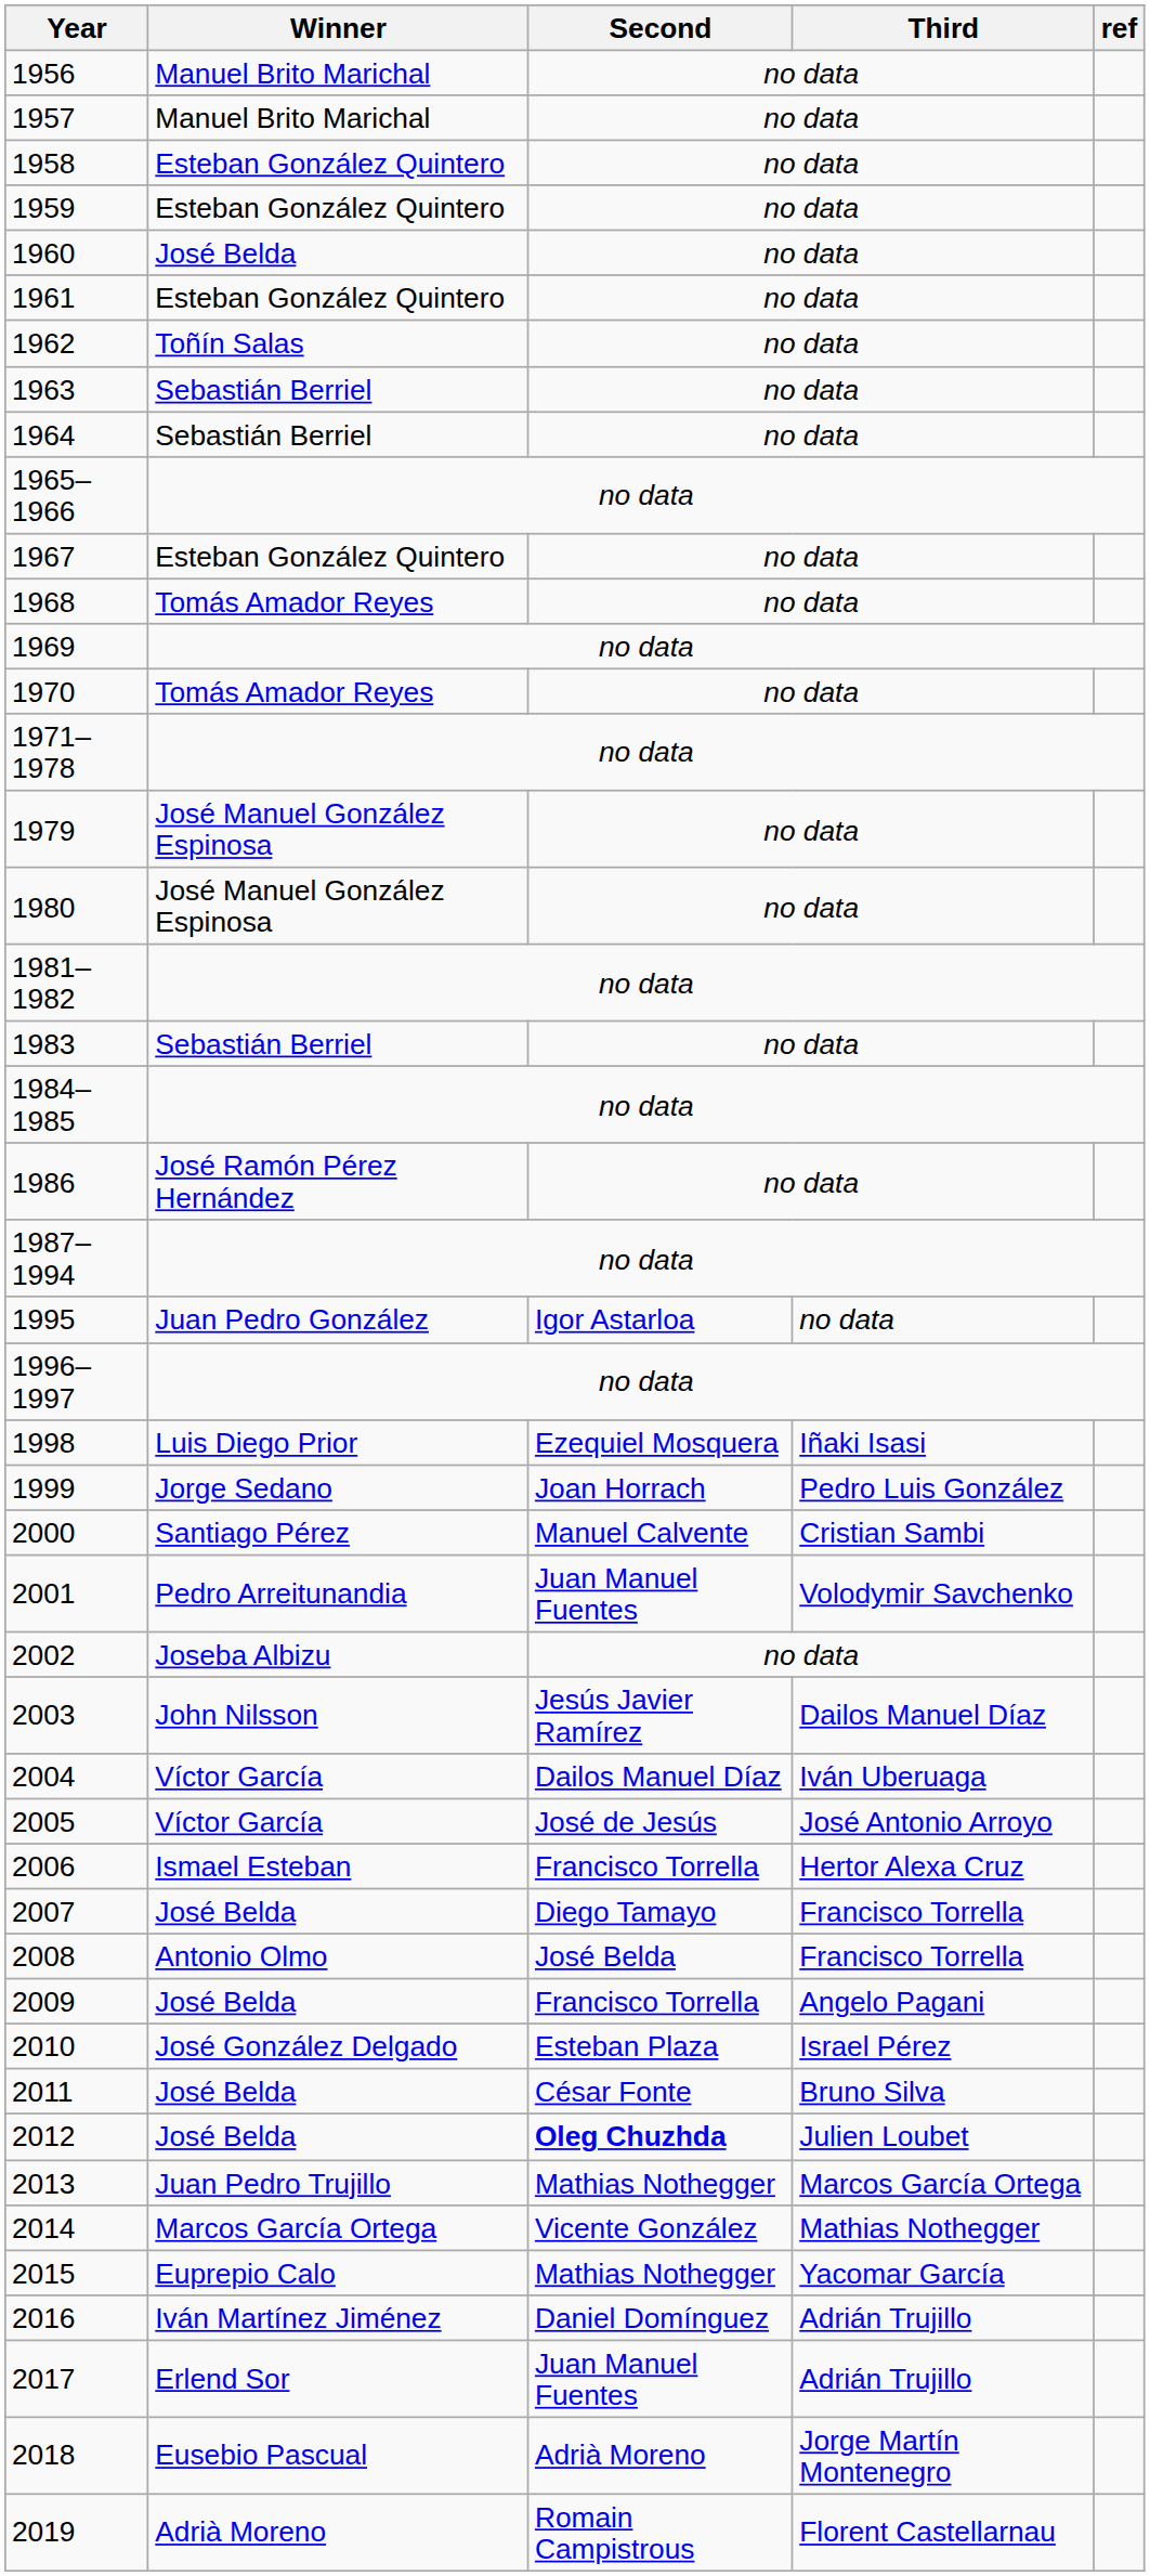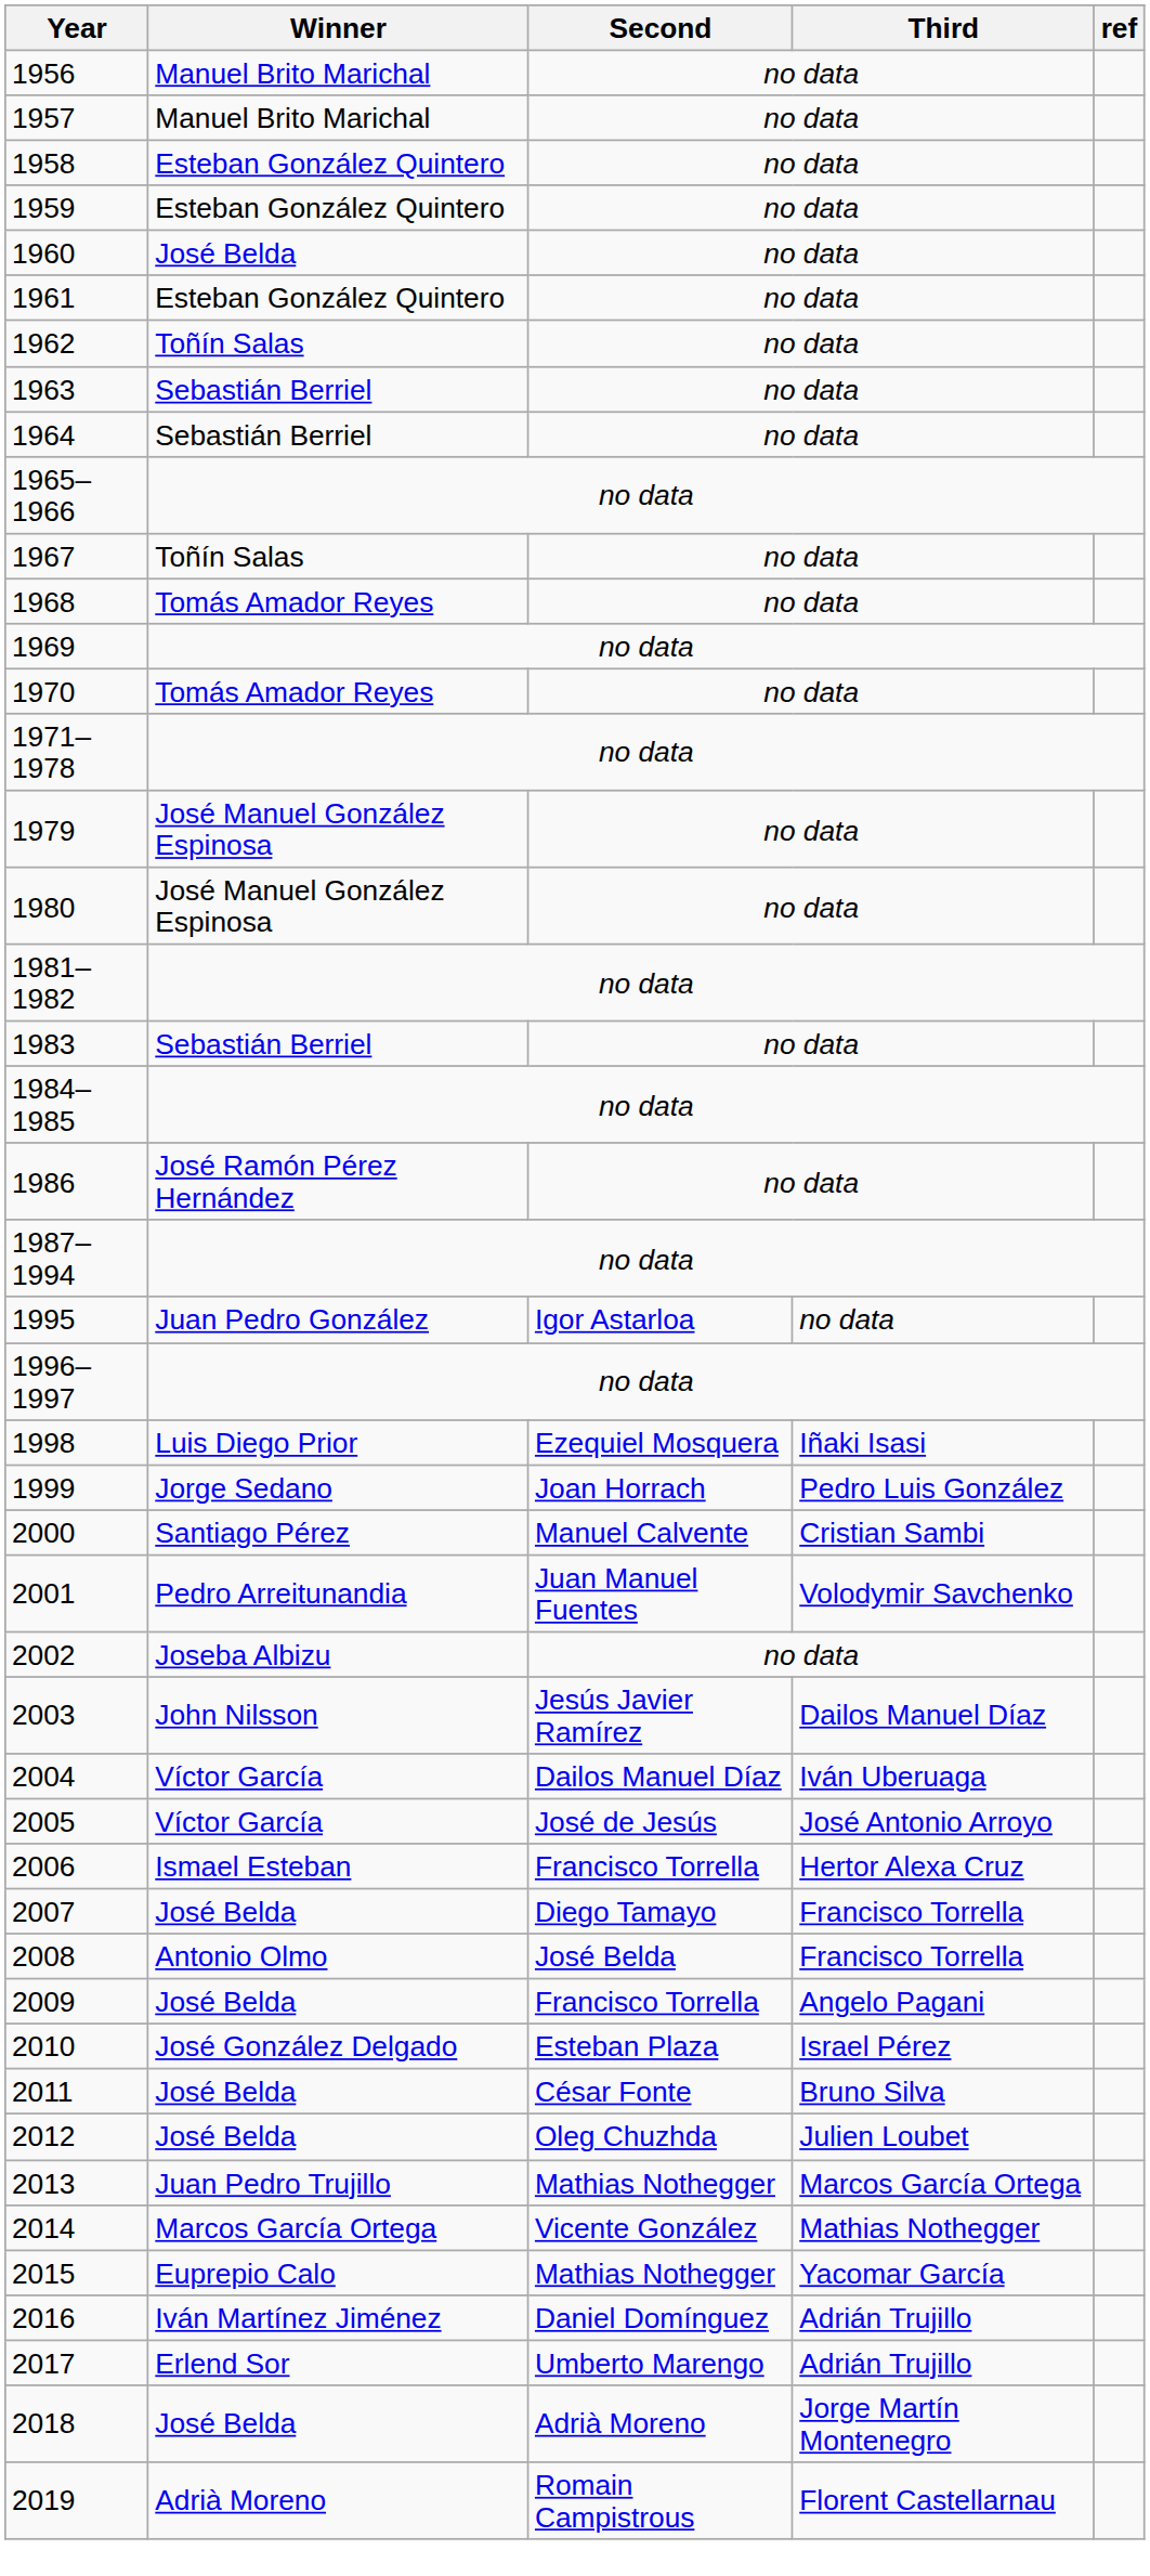1967 | Winner: Esteban González Quintero -> Toñín Salas
2012 | Second: bold -> normal
2017 | Second: Juan Manuel Fuentes -> Umberto Marengo
2018 | Winner: Eusebio Pascual -> José Belda
